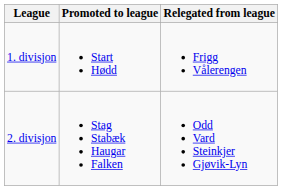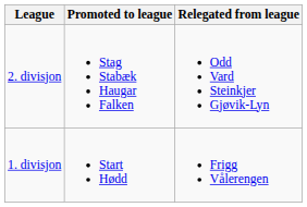rows swapped: 1. divisjon <-> 2. divisjon
